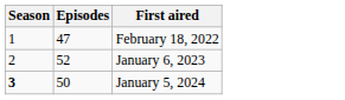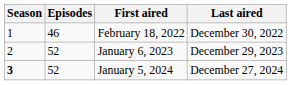+ column: Last aired | December 30, 2022 | December 29, 2023 | December 27, 2024
February 18, 2022 | Episodes: 47 -> 46
January 5, 2024 | Episodes: 50 -> 52
